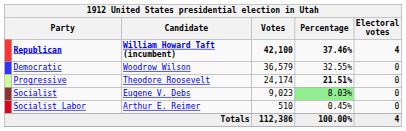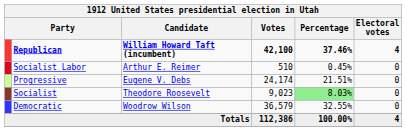rows swapped: Democratic <-> Socialist Labor
Progressive | Candidate: Theodore Roosevelt -> Eugene V. Debs
Progressive | Percentage: bold -> normal
Socialist | Candidate: Eugene V. Debs -> Theodore Roosevelt
